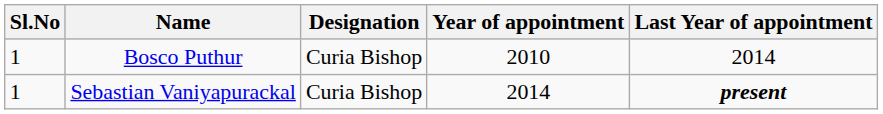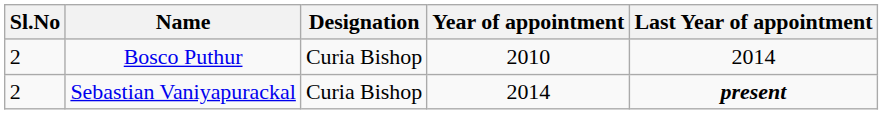Bosco Puthur | Sl.No: 1 -> 2
Sebastian Vaniyapurackal | Sl.No: 1 -> 2
